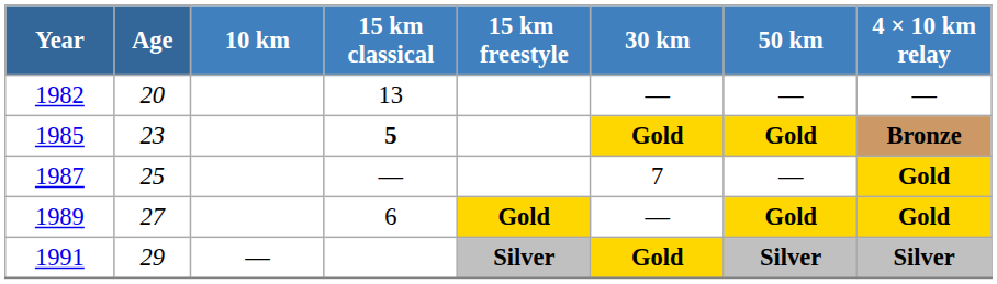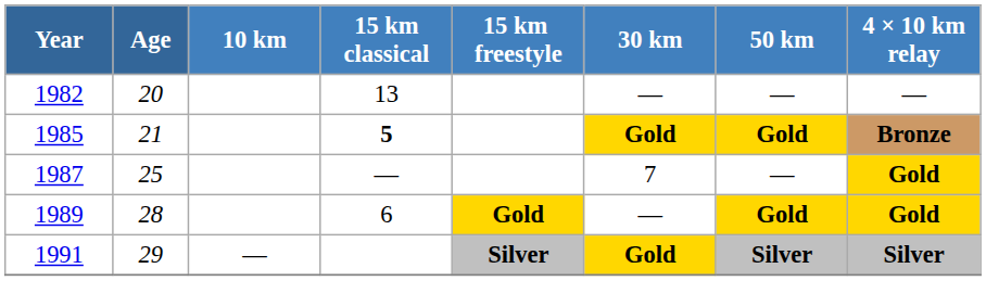1985 | Age: 23 -> 21
1989 | Age: 27 -> 28
